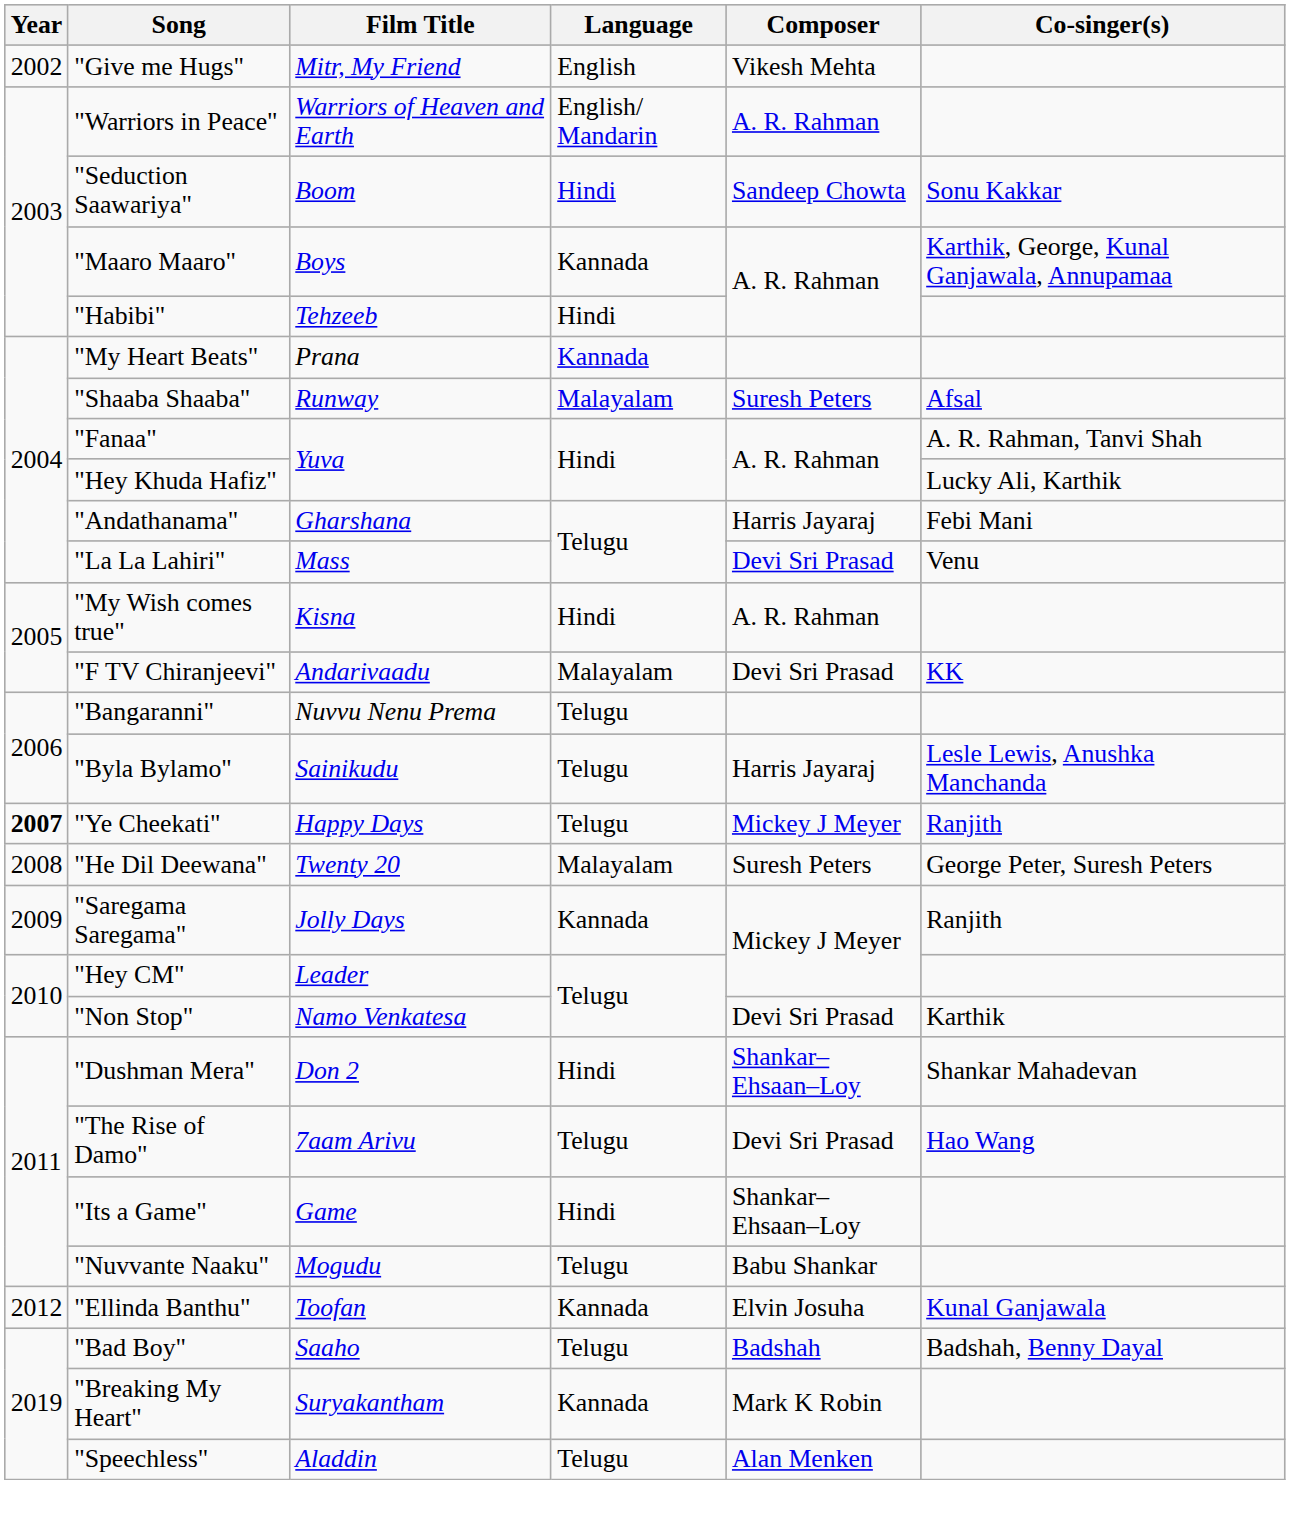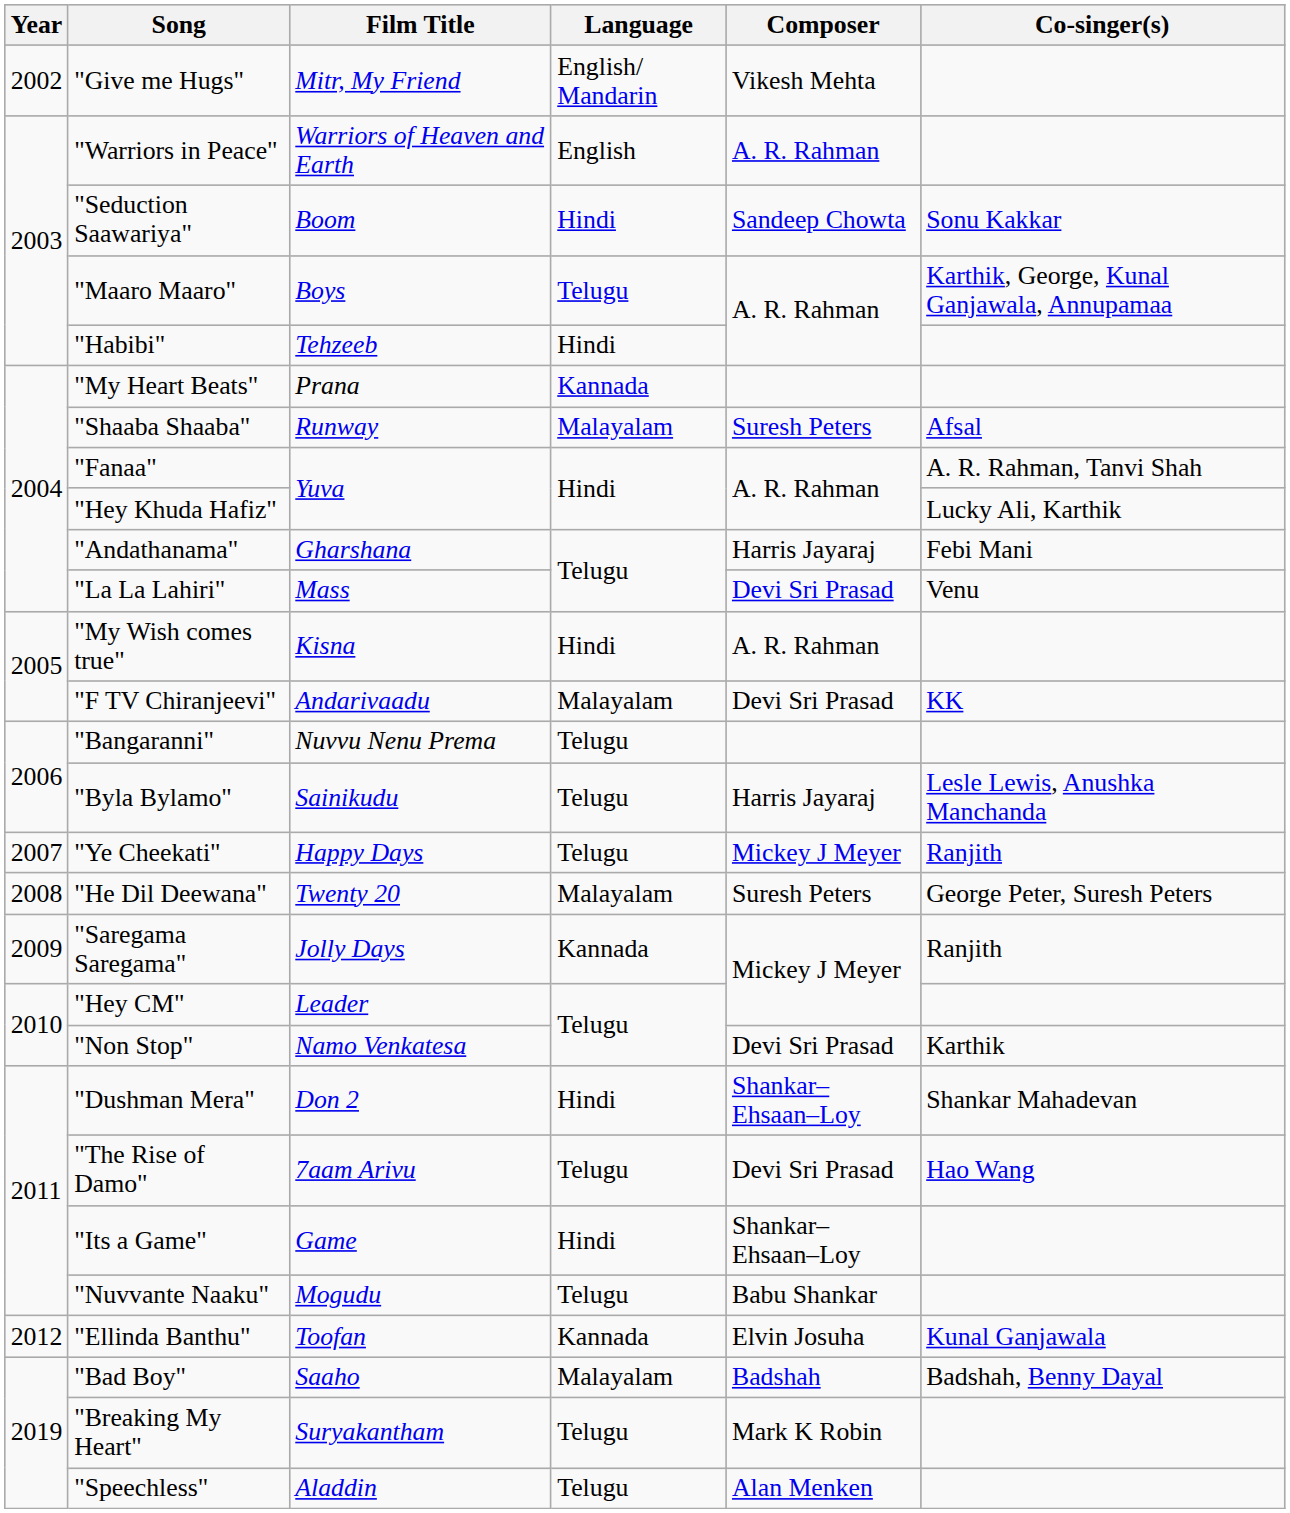"Give me Hugs" | Language: English -> English/ Mandarin
"Warriors in Peace" | Language: English/ Mandarin -> English
"Maaro Maaro" | Language: Kannada -> Telugu
"Ye Cheekati" | Year: bold -> normal
"Bad Boy" | Language: Telugu -> Malayalam
"Breaking My Heart" | Language: Kannada -> Telugu
